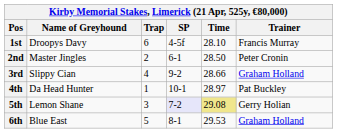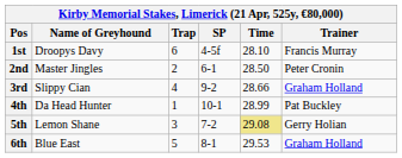4th | Time: 28.97 -> 28.99
5th | SP: lavender background -> no background
